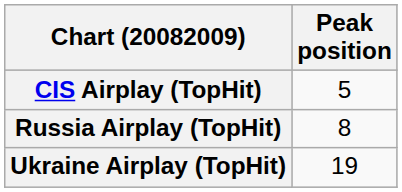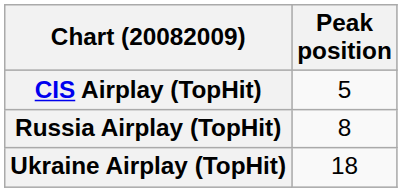Ukraine Airplay (TopHit) | Peak position: 19 -> 18
